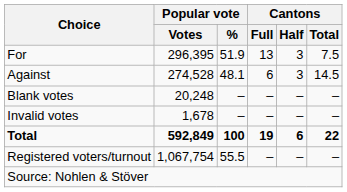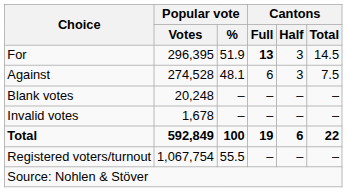For | Cantons / Full: normal -> bold
For | Cantons / Total: 7.5 -> 14.5
Against | Cantons / Total: 14.5 -> 7.5
